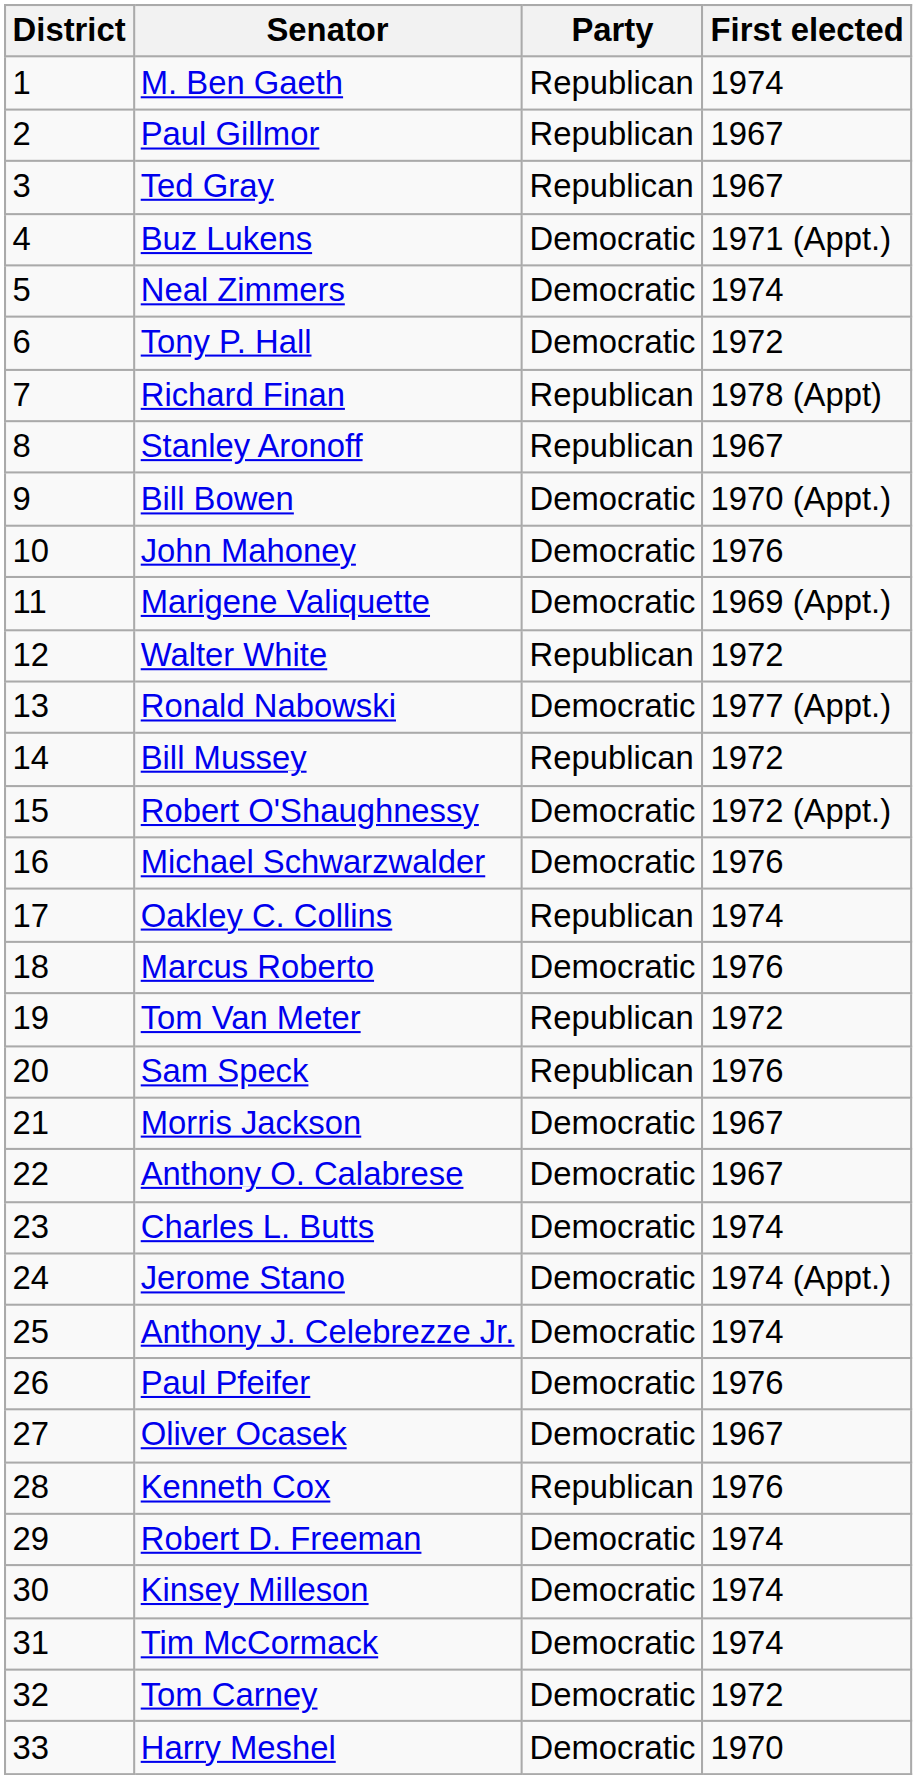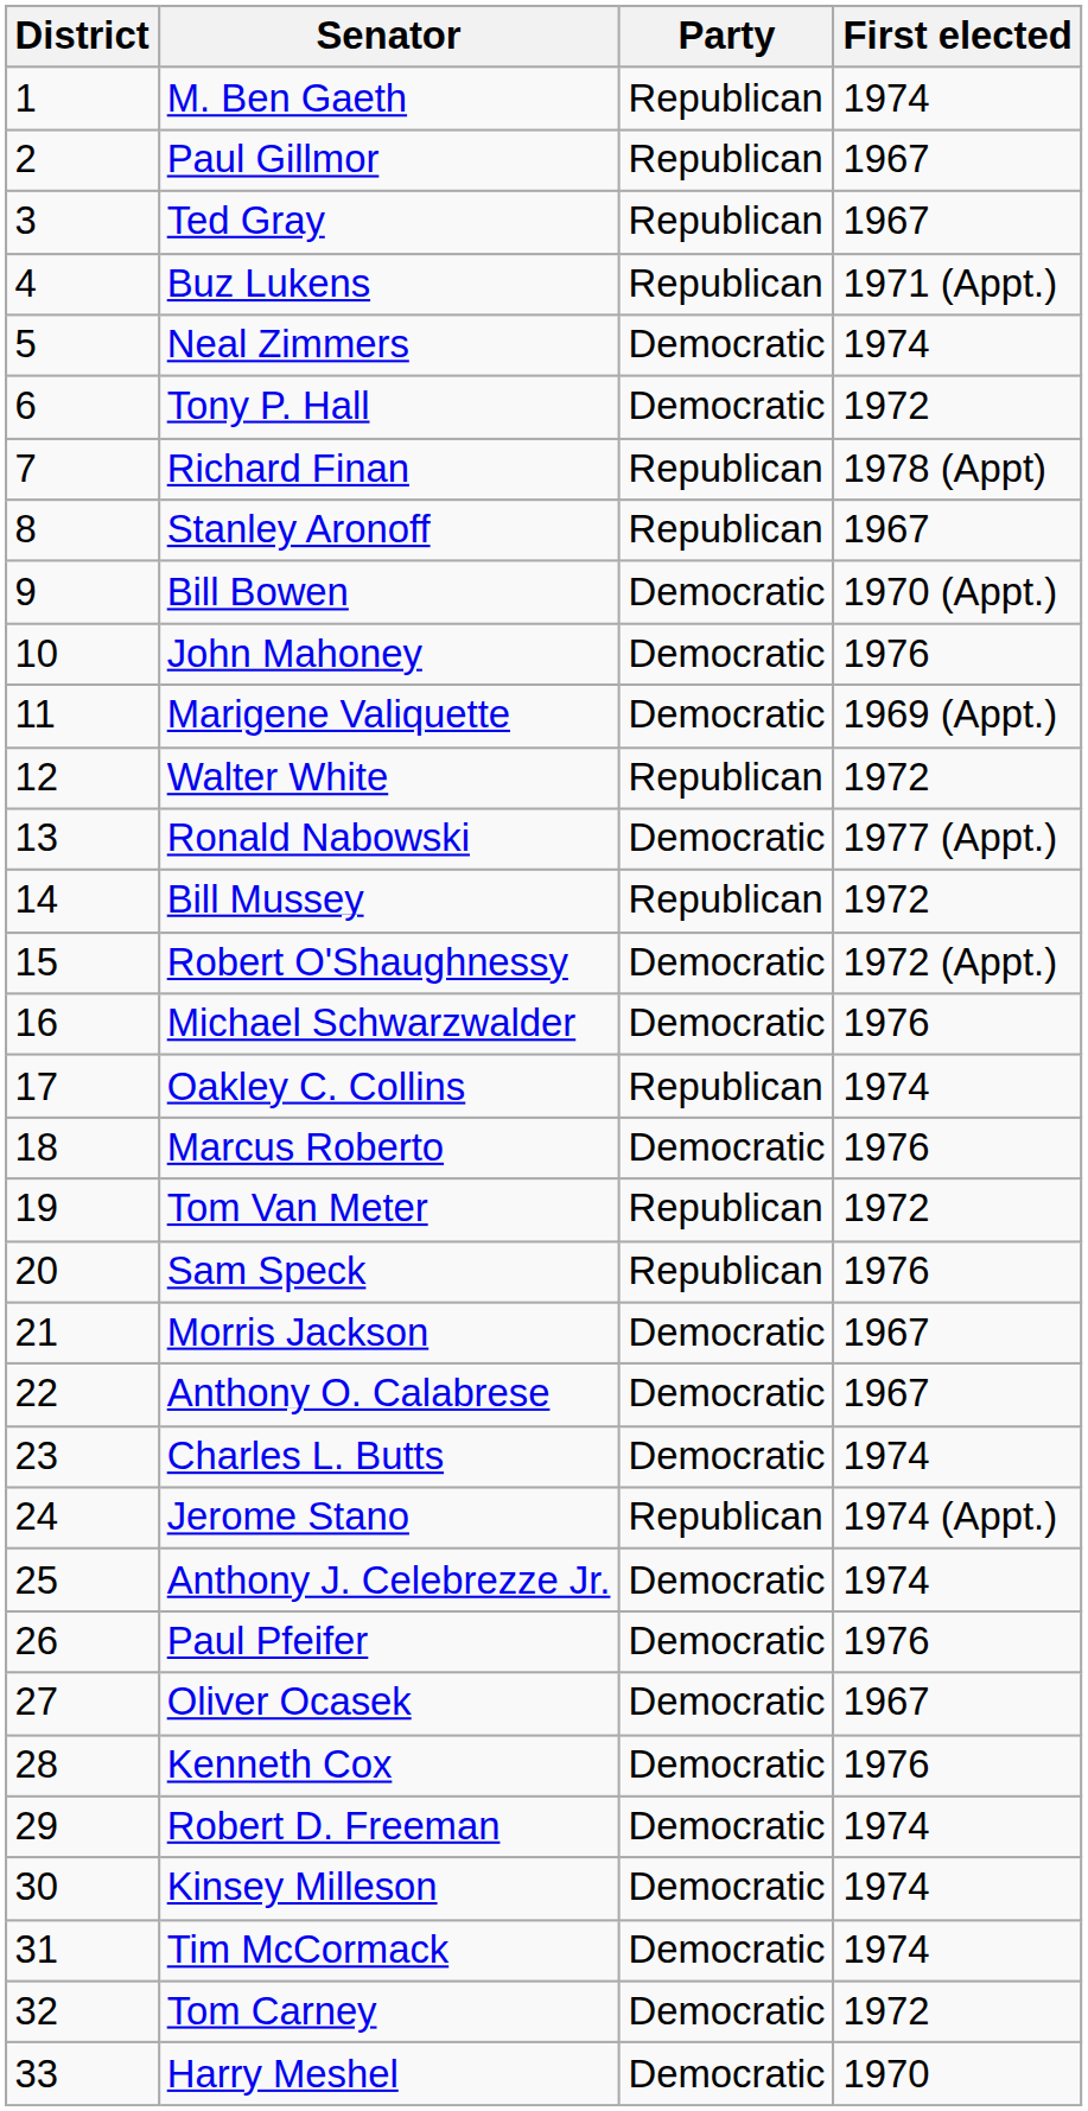Buz Lukens | Party: Democratic -> Republican
Jerome Stano | Party: Democratic -> Republican
Kenneth Cox | Party: Republican -> Democratic
